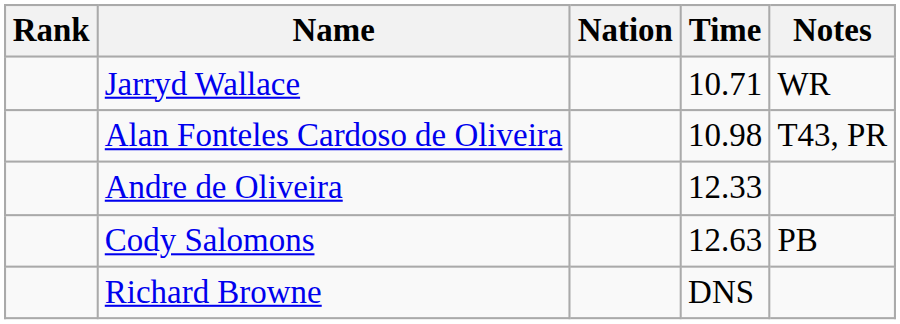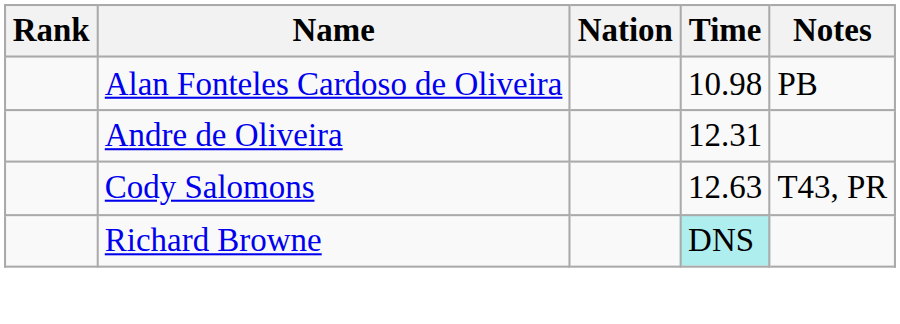- row: Jarryd Wallace | 10.71 | WR
Alan Fonteles Cardoso de Oliveira | Notes: T43, PR -> PB
Andre de Oliveira | Time: 12.33 -> 12.31
Cody Salomons | Notes: PB -> T43, PR
Richard Browne | Time: no background -> paleturquoise background
